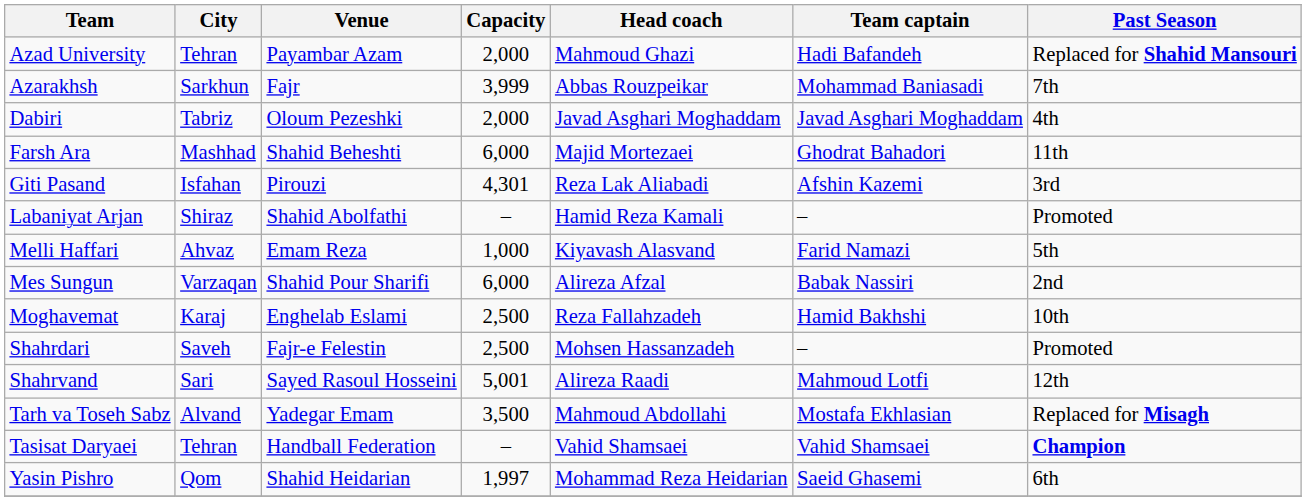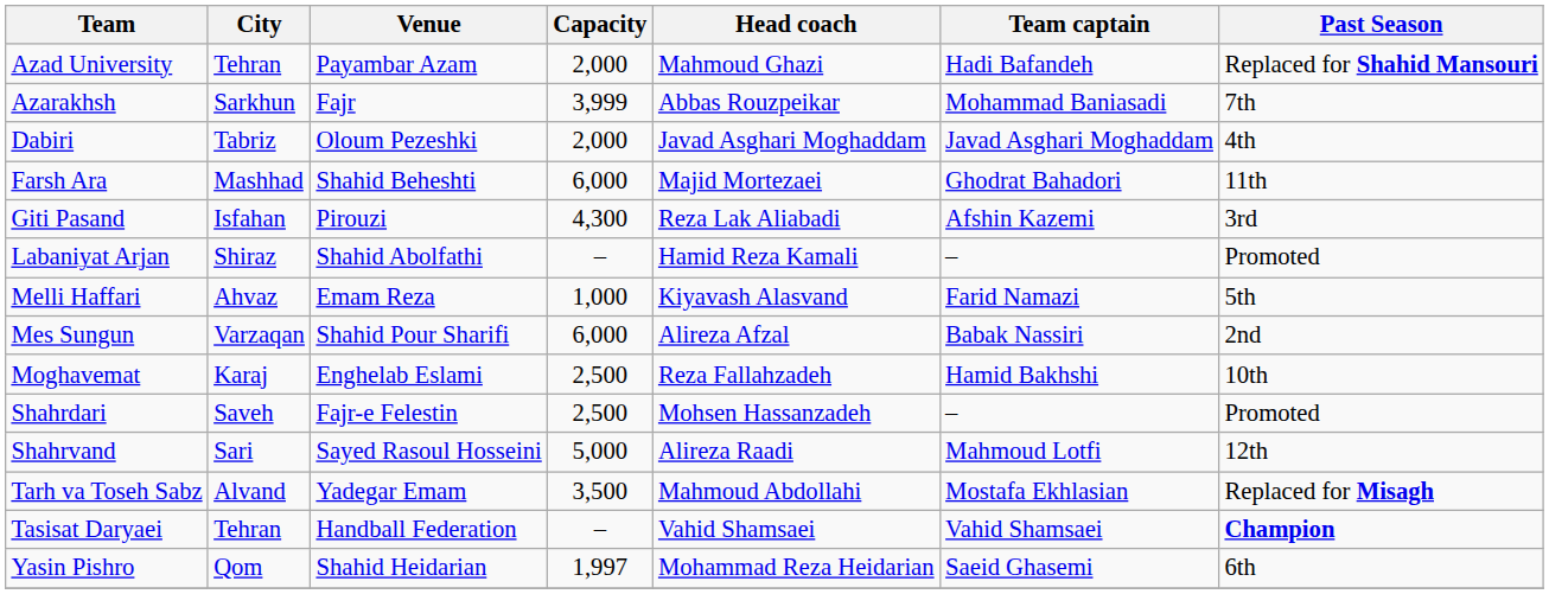Giti Pasand | Capacity: 4,301 -> 4,300
Shahrvand | Capacity: 5,001 -> 5,000
